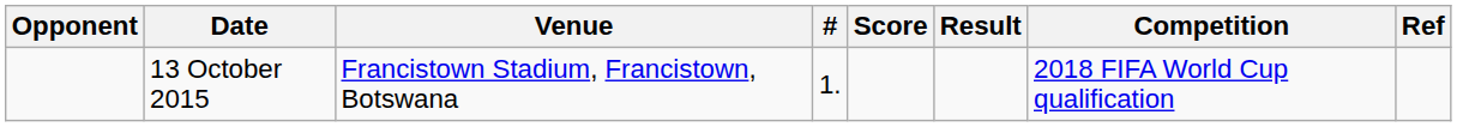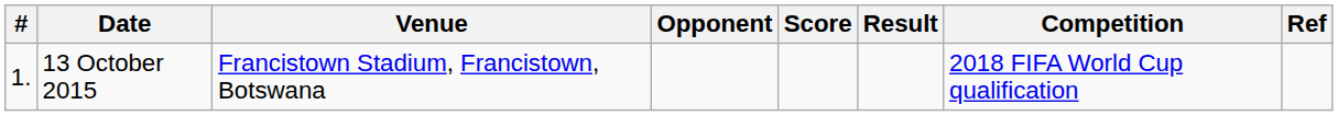columns swapped: # <-> Opponent
